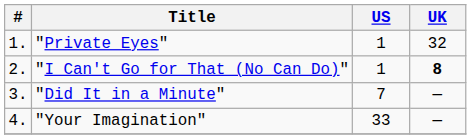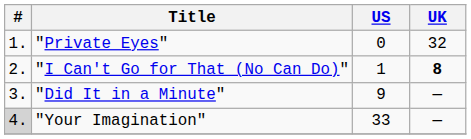"Private Eyes" | US: 1 -> 0
"Did It in a Minute" | US: 7 -> 9
"Your Imagination" | #: no background -> lightgrey background
